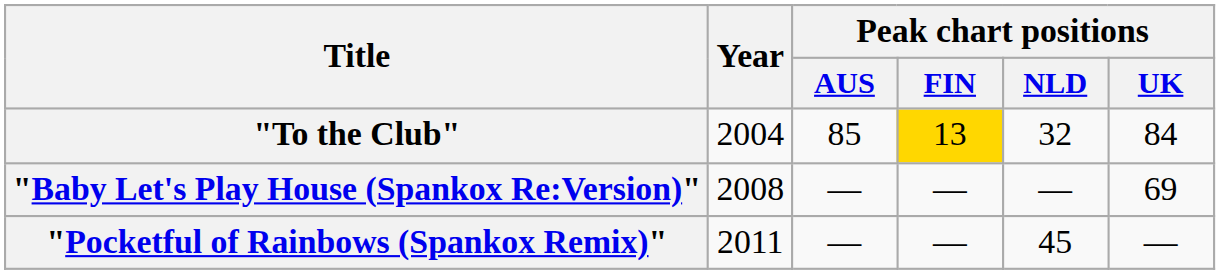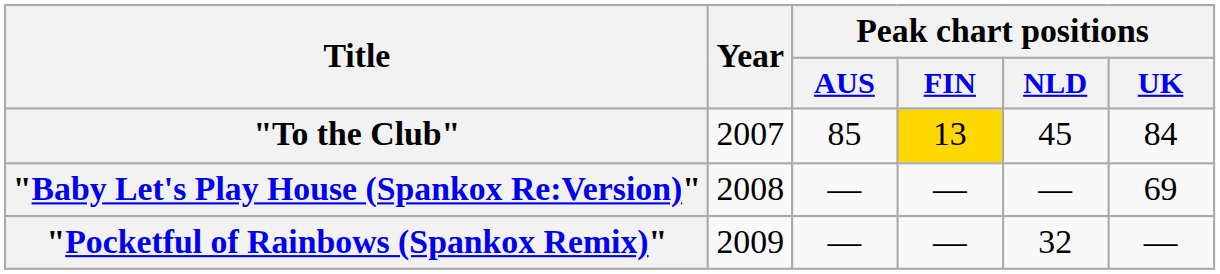"To the Club" | Year: 2004 -> 2007
"To the Club" | Peak chart positions / NLD: 32 -> 45
"Pocketful of Rainbows (Spankox Remix)" | Year: 2011 -> 2009
"Pocketful of Rainbows (Spankox Remix)" | Peak chart positions / NLD: 45 -> 32
